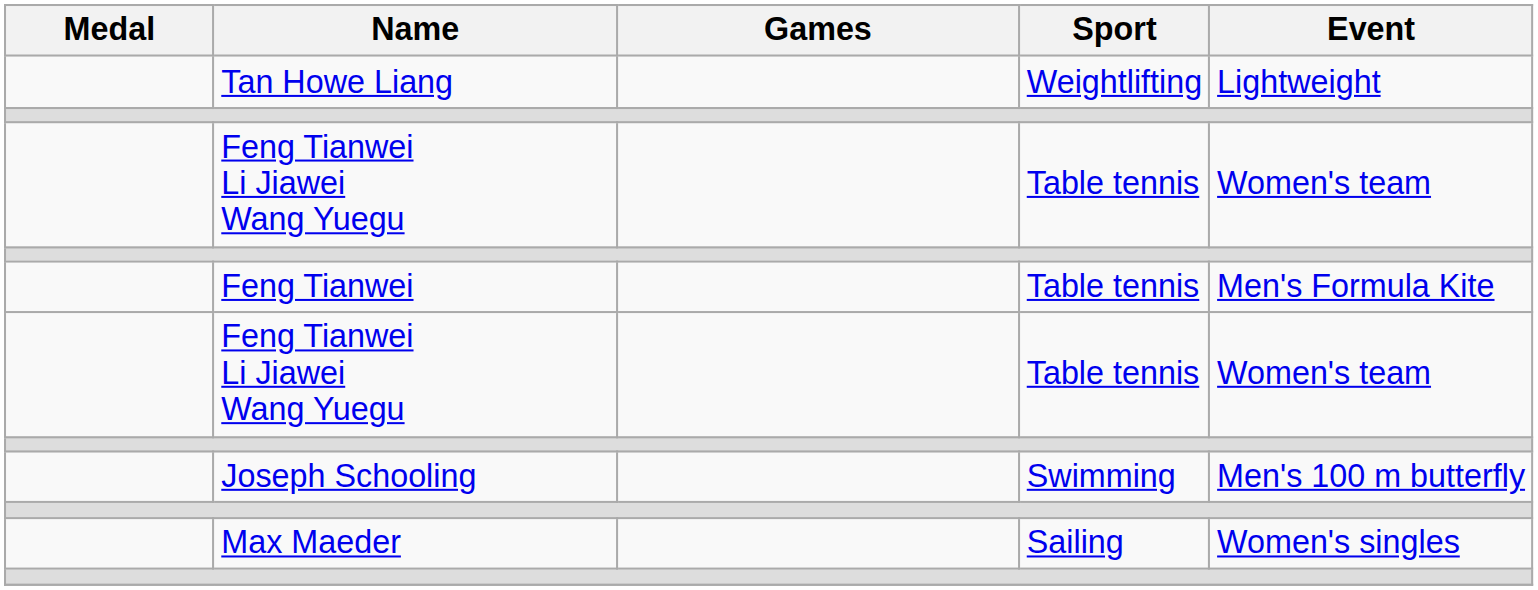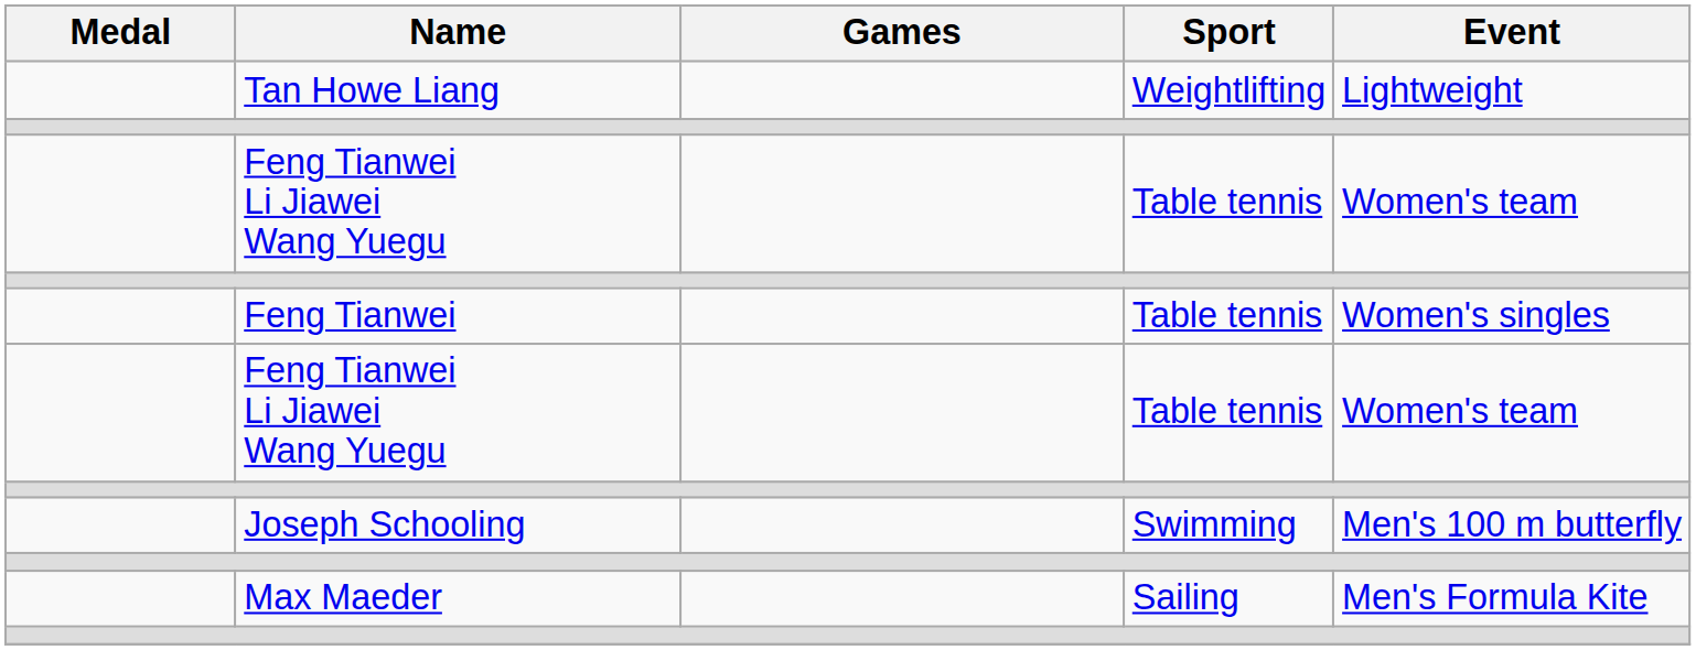Feng Tianwei | Event: Men's Formula Kite -> Women's singles
Max Maeder | Event: Women's singles -> Men's Formula Kite
